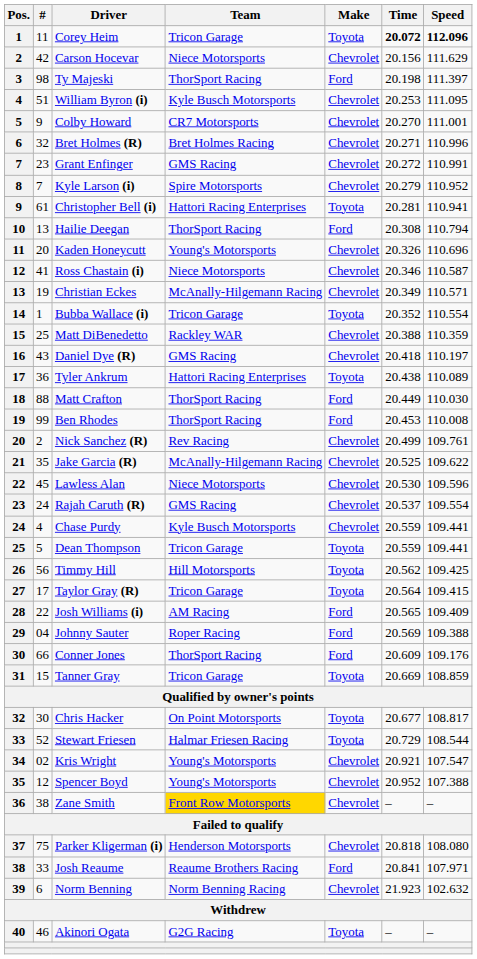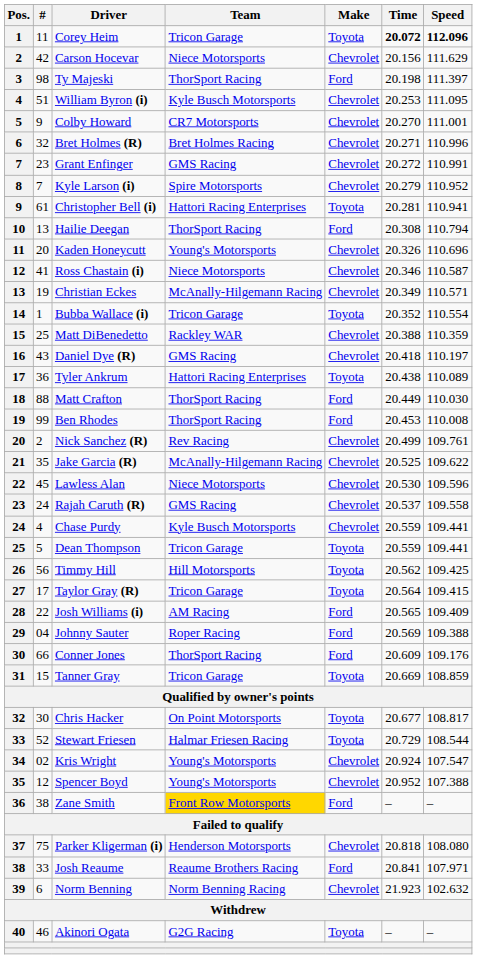Rajah Caruth (R) | Speed: 109.554 -> 109.558
Kris Wright | Time: 20.921 -> 20.924
Zane Smith | Make: Chevrolet -> Ford
